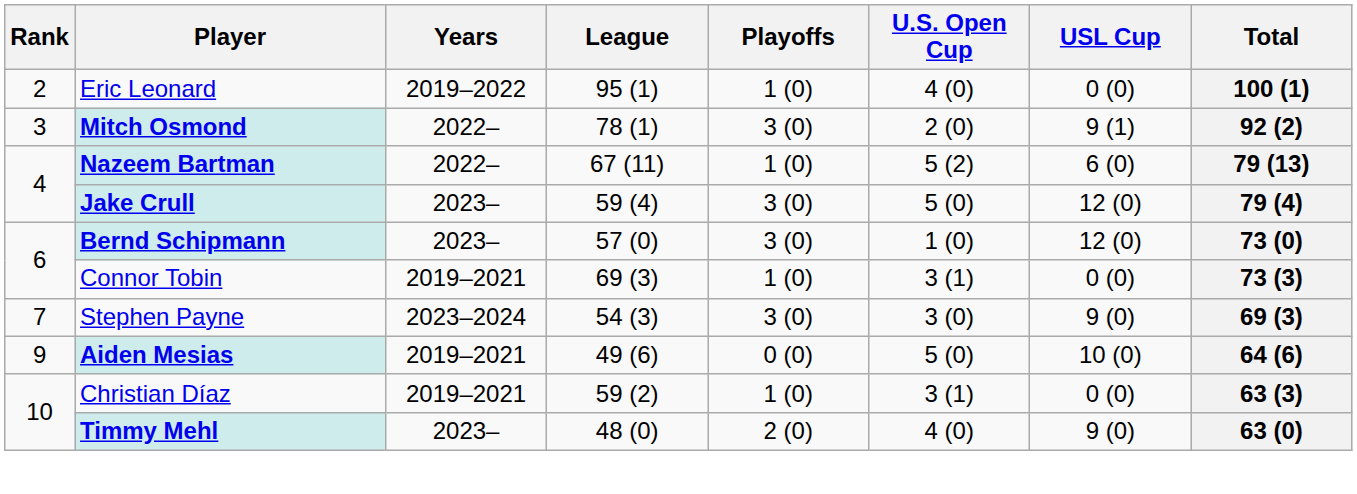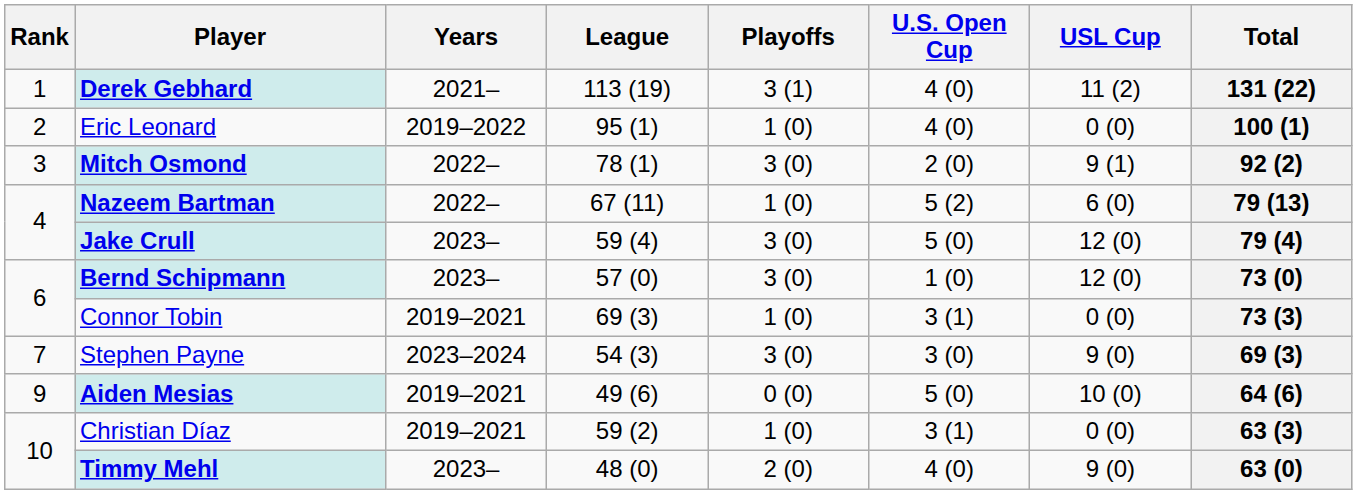+ row: 1 | Derek Gebhard | 2021– | 113 (19) | 3 (1) | 4 (0) | 11 (2) | 131 (22)
